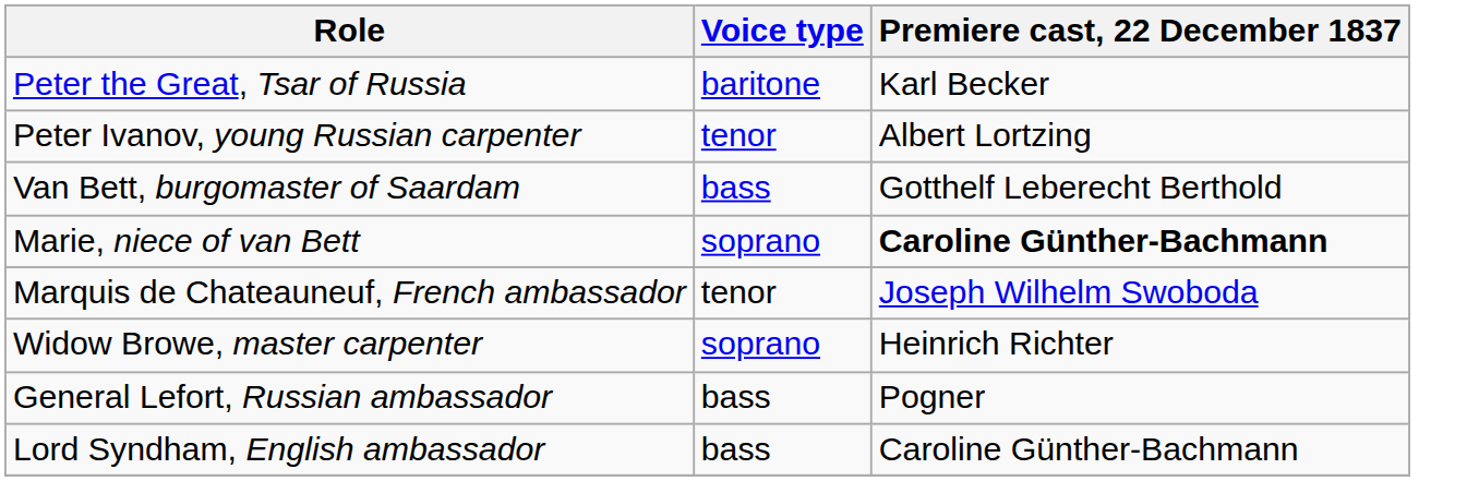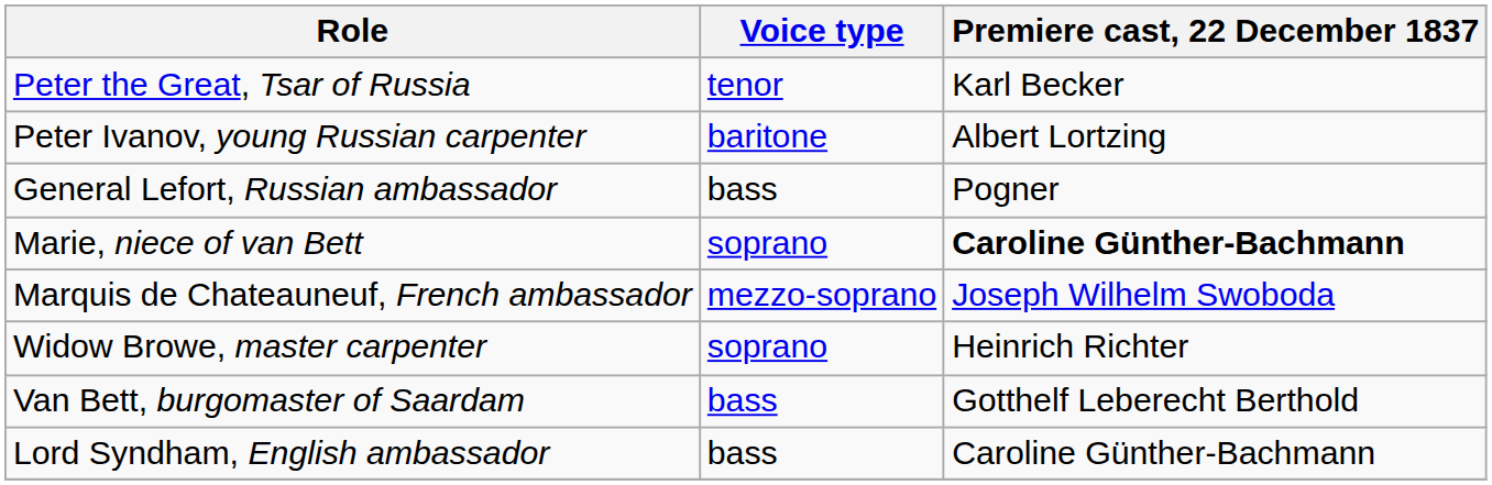Peter the Great, Tsar of Russia | Voice type: baritone -> tenor
Peter Ivanov, young Russian carpenter | Voice type: tenor -> baritone
rows swapped: Van Bett, burgomaster of Saardam <-> General Lefort, Russian ambassador
Marquis de Chateauneuf, French ambassador | Voice type: tenor -> mezzo-soprano
